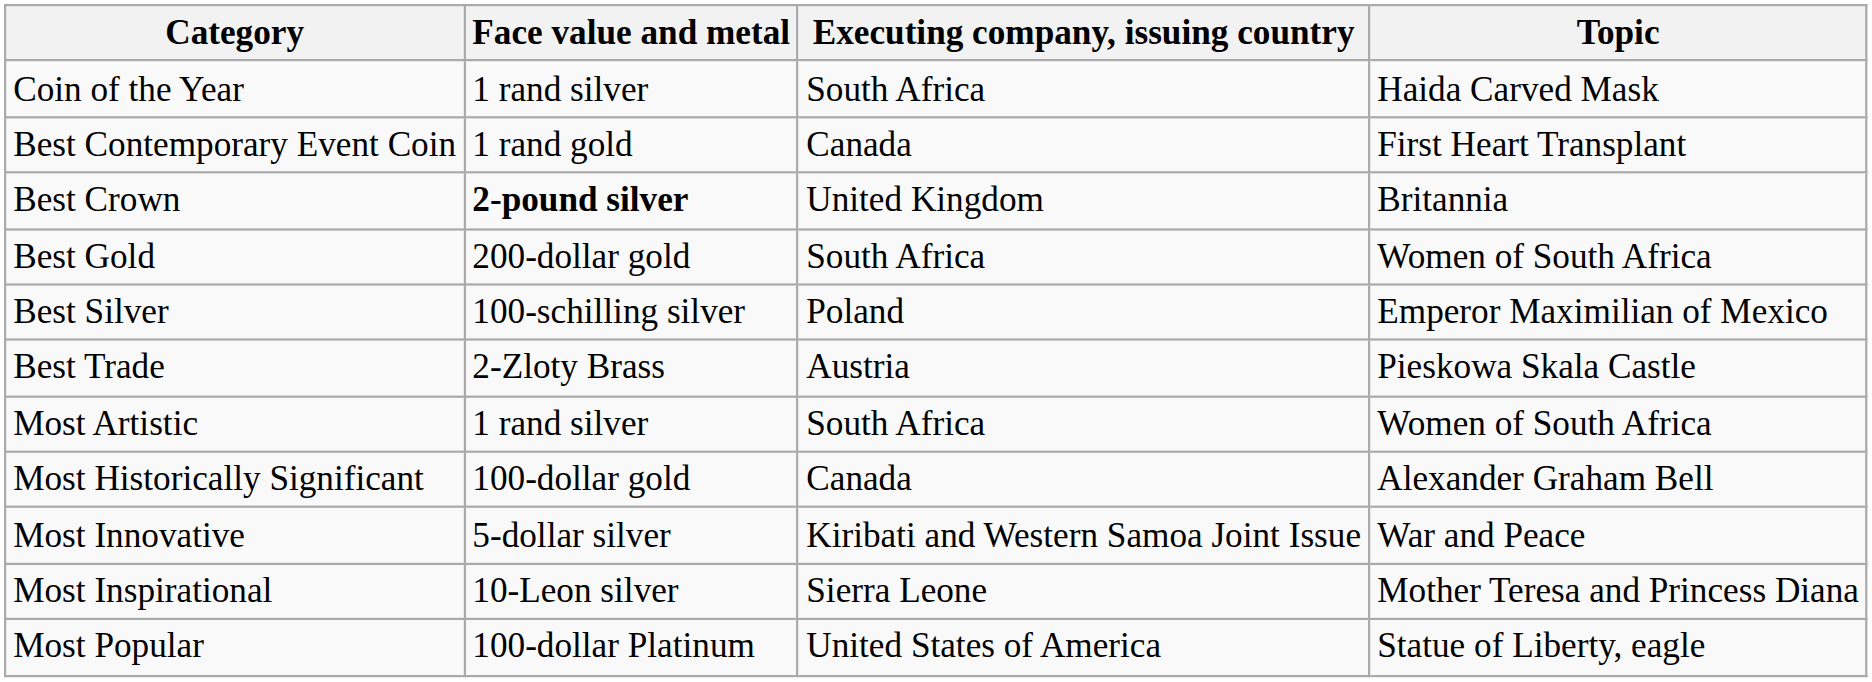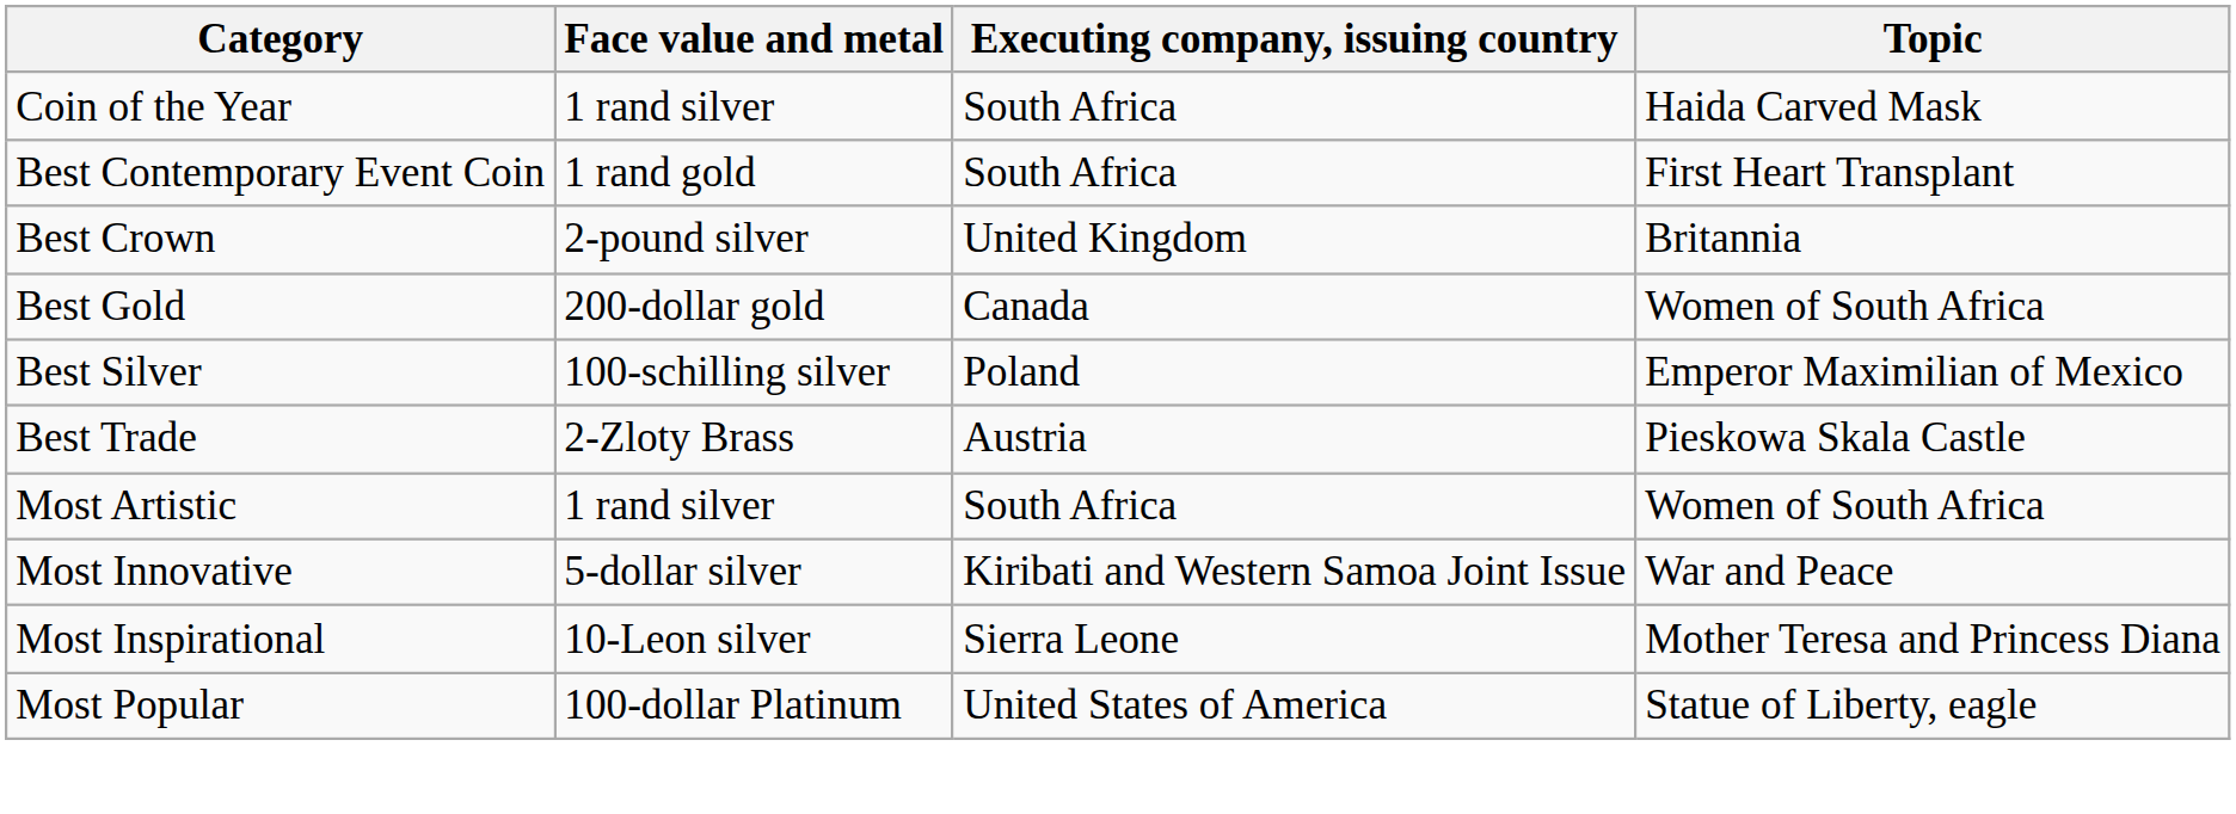Best Contemporary Event Coin | Executing company, issuing country: Canada -> South Africa
Best Crown | Face value and metal: bold -> normal
Best Gold | Executing company, issuing country: South Africa -> Canada
- row: Most Historically Significant | 100-dollar gold | Canada | Alexander Graham Bell
